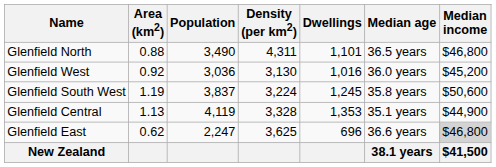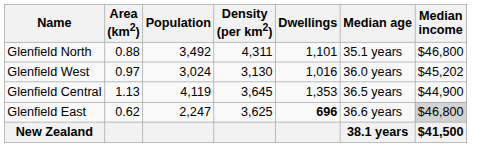Glenfield North | Population: 3,490 -> 3,492
Glenfield North | Median age: 36.5 years -> 35.1 years
Glenfield West | Area (km2): 0.92 -> 0.97
Glenfield West | Population: 3,036 -> 3,024
Glenfield West | Median income: $45,200 -> $45,202
- row: Glenfield South West | 1.19 | 3,837 | 3,224 | 1,245 | 35.8 years | $50,600
Glenfield Central | Density (per km2): 3,328 -> 3,645
Glenfield Central | Median age: 35.1 years -> 36.5 years
Glenfield East | Dwellings: normal -> bold
